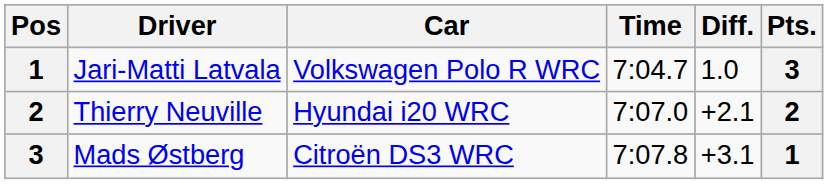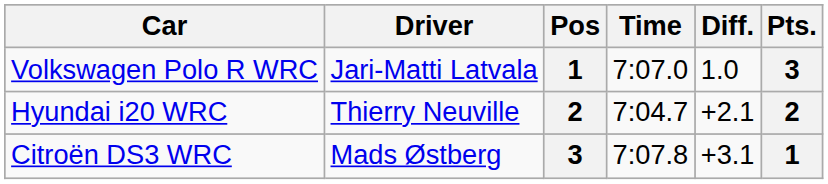columns swapped: Pos <-> Car
Jari-Matti Latvala | Time: 7:04.7 -> 7:07.0
Thierry Neuville | Time: 7:07.0 -> 7:04.7
